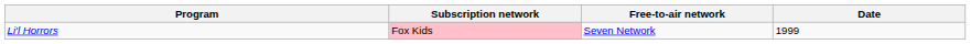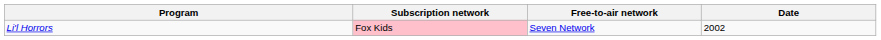Li'l Horrors | Date: 1999 -> 2002
